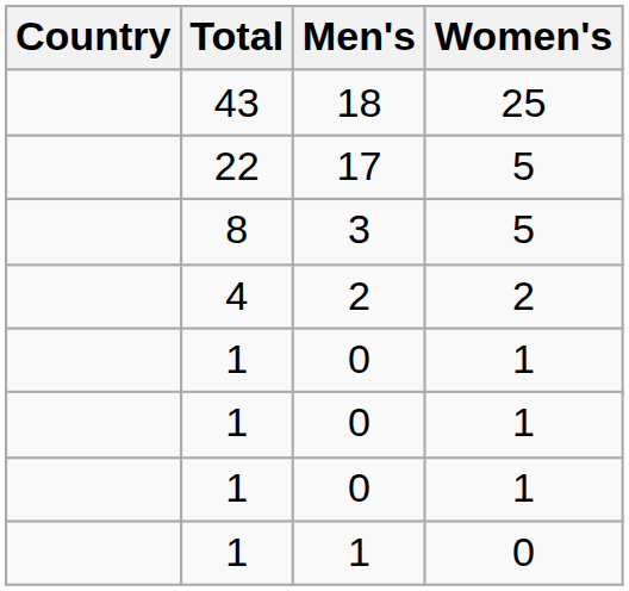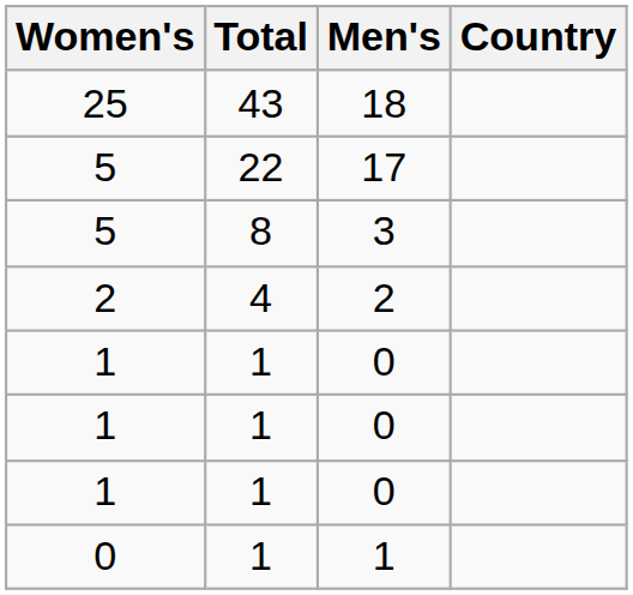columns swapped: Country <-> Women's
